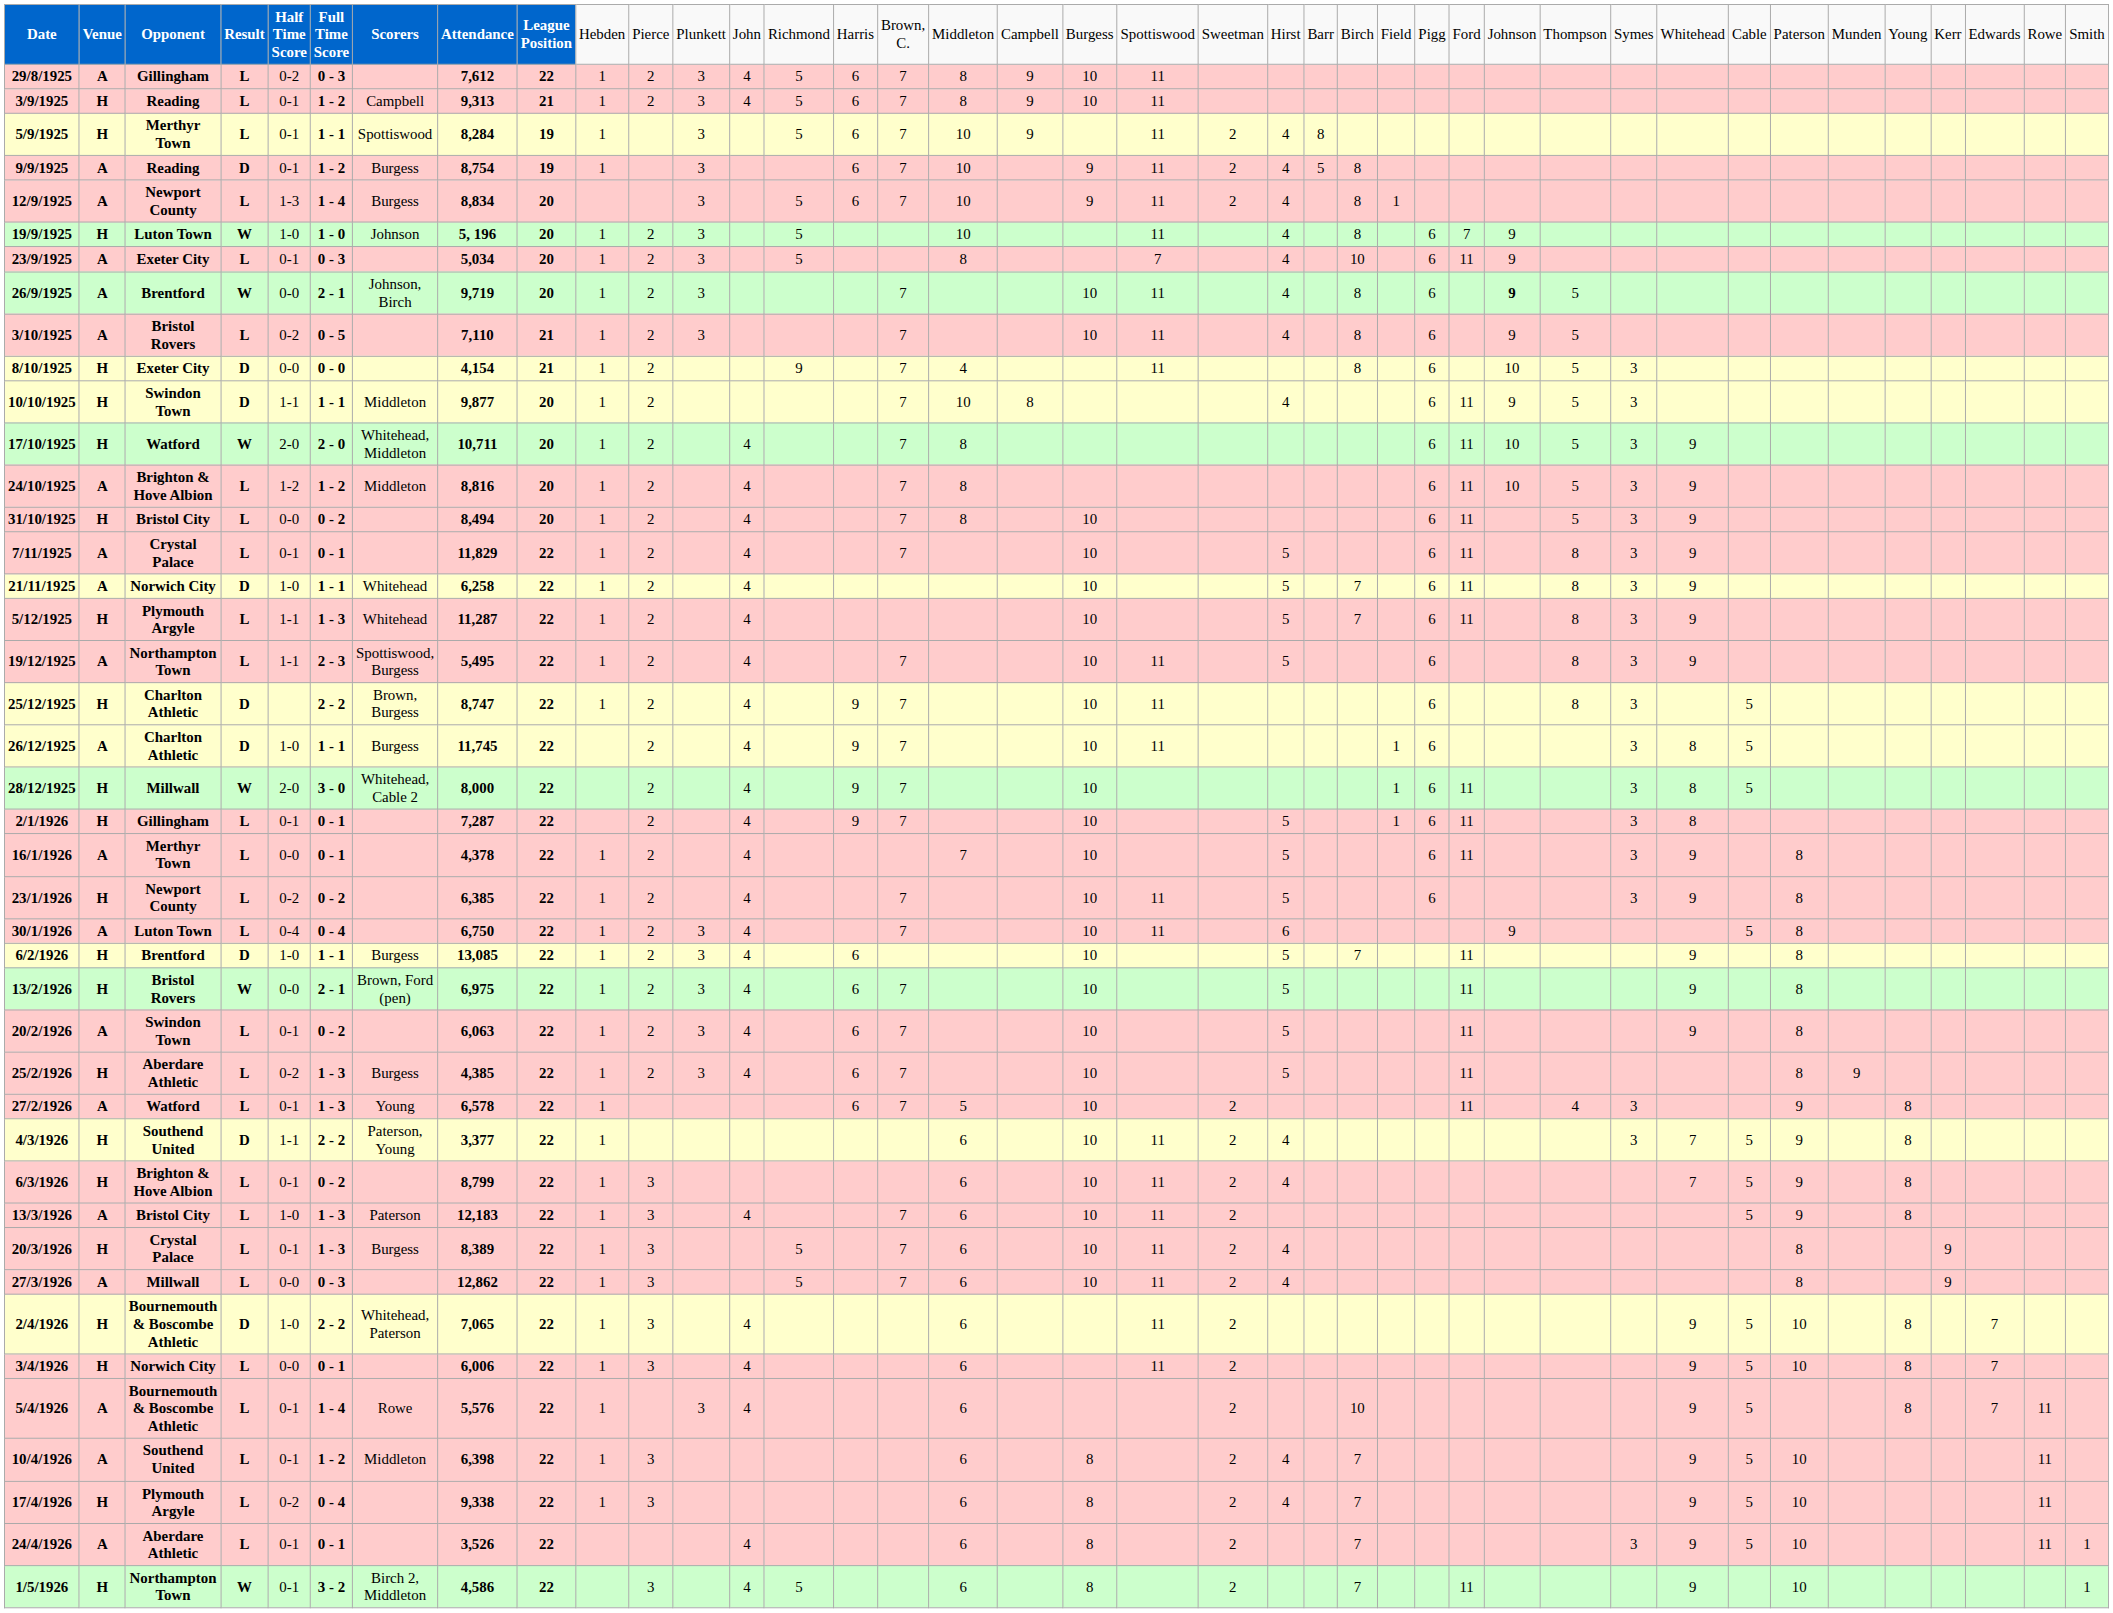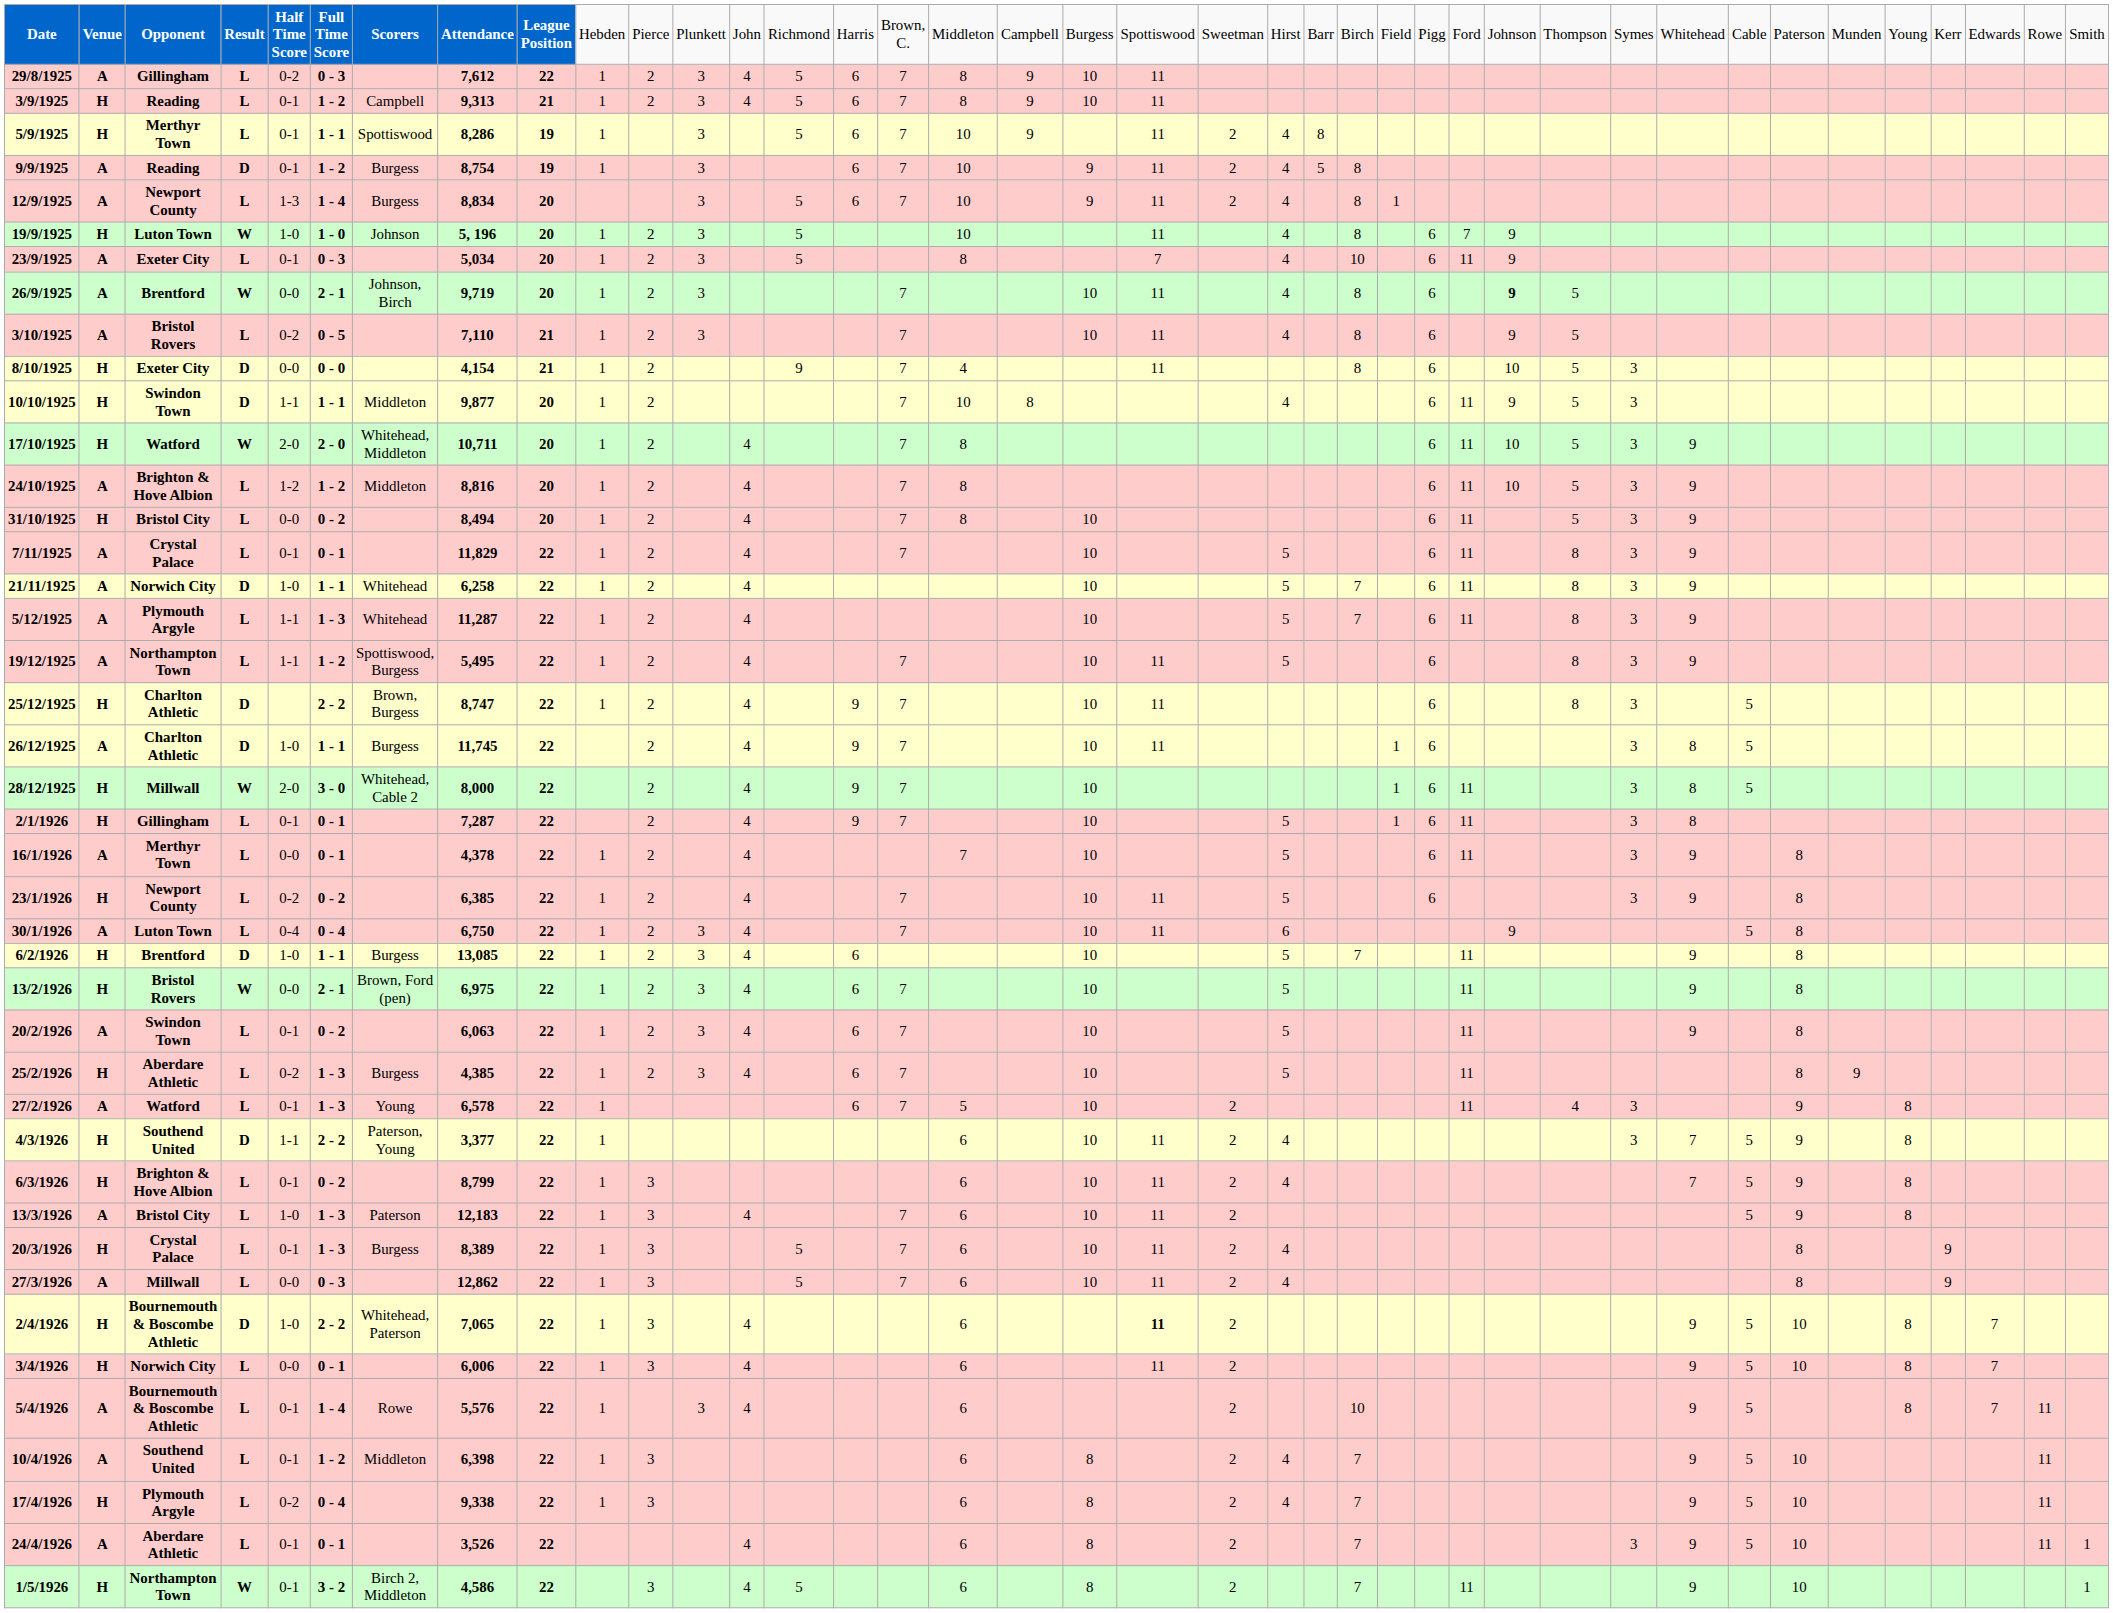5/9/1925 | column 8: 8,284 -> 8,286
5/12/1925 | column 2: H -> A
19/12/1925 | column 6: 2 - 3 -> 1 - 2
2/4/1926 | column 20: normal -> bold
